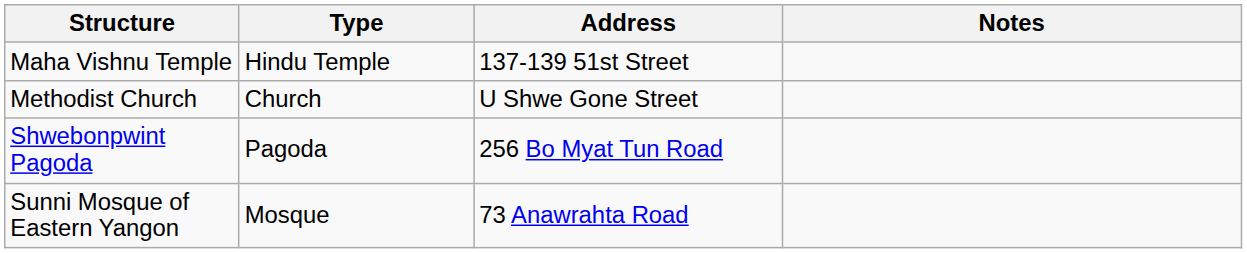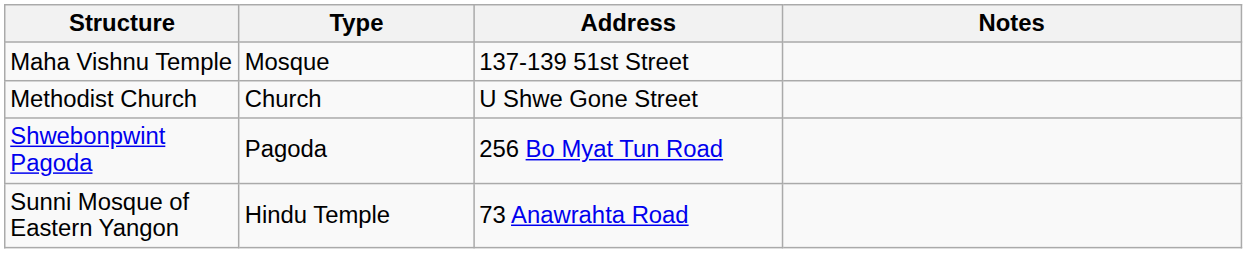Maha Vishnu Temple | Type: Hindu Temple -> Mosque
Sunni Mosque of Eastern Yangon | Type: Mosque -> Hindu Temple
